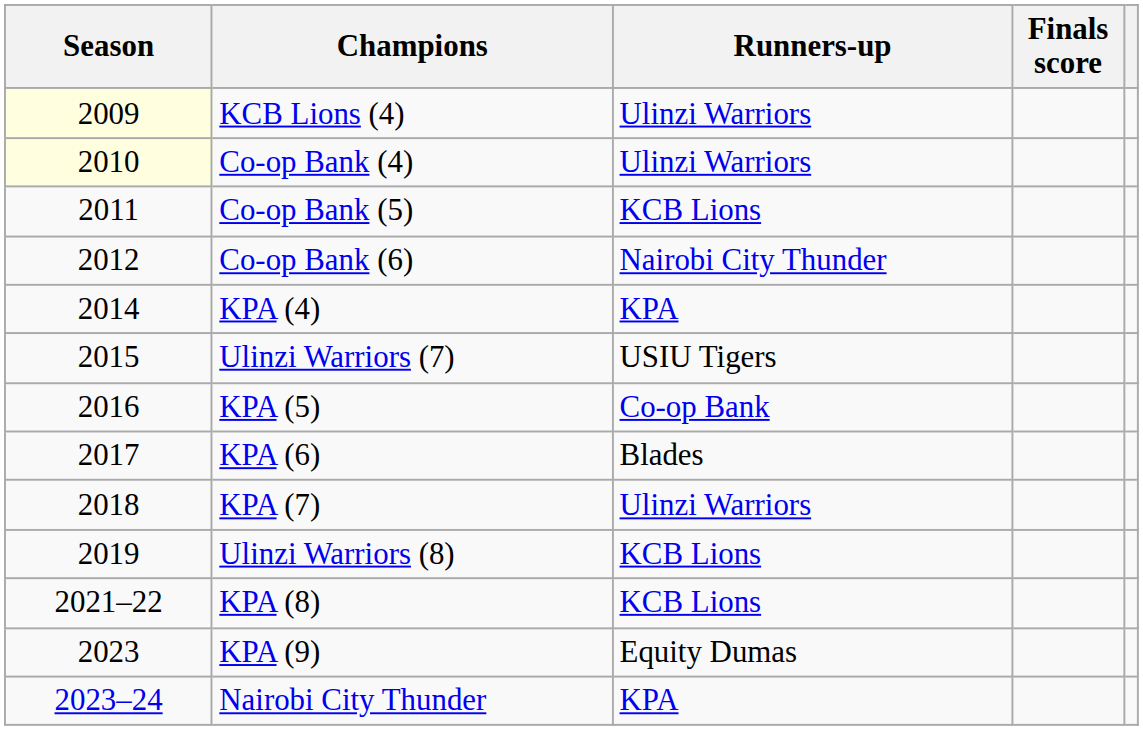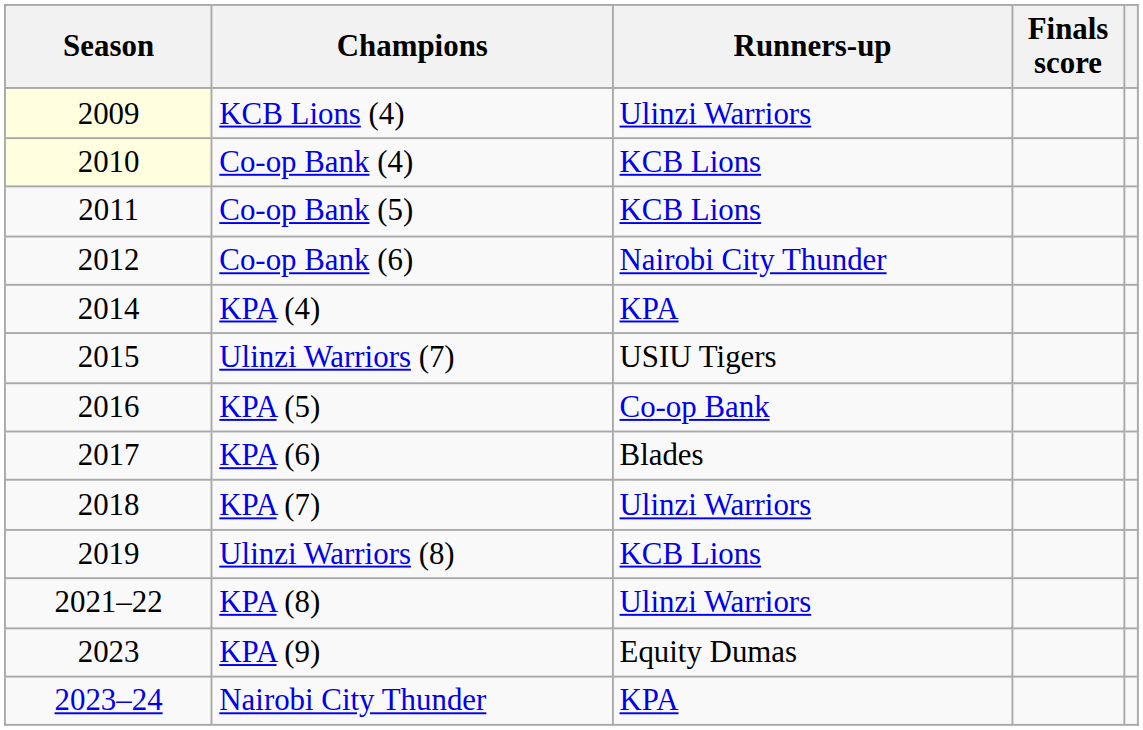Co-op Bank (4) | Runners-up: Ulinzi Warriors -> KCB Lions
KPA (8) | Runners-up: KCB Lions -> Ulinzi Warriors
